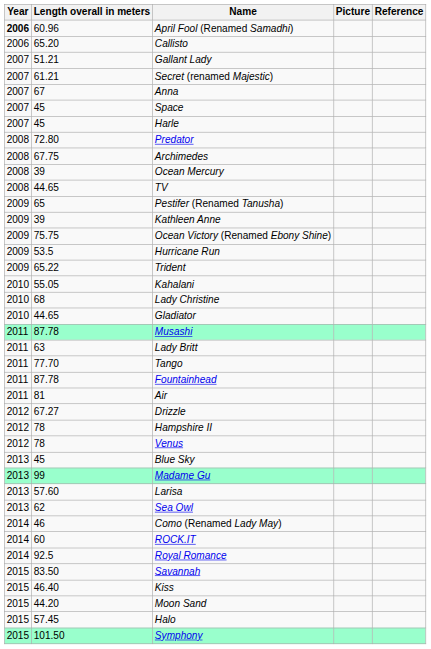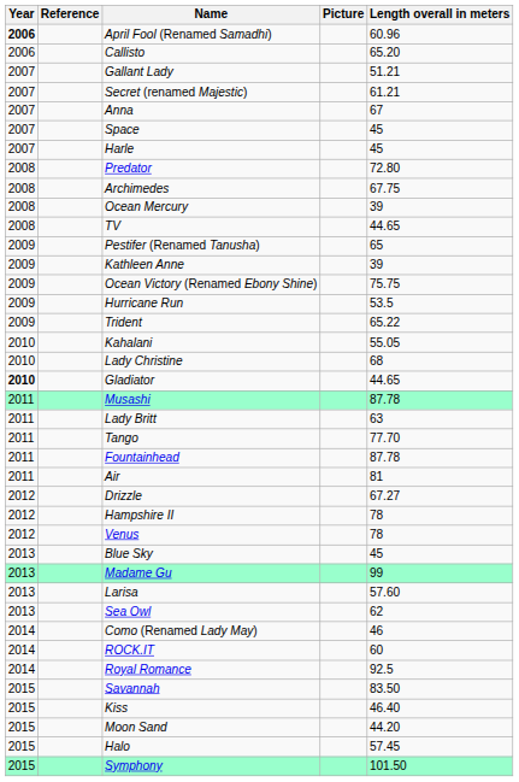columns swapped: Length overall in meters <-> Reference
Gladiator | Year: normal -> bold
